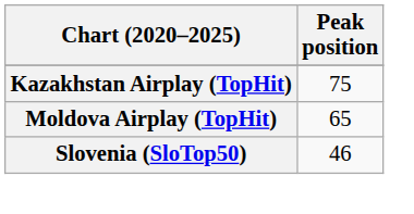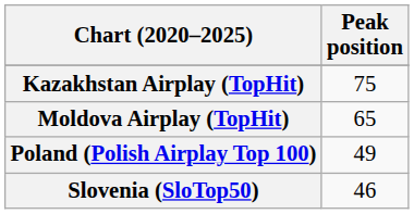+ row: Poland (Polish Airplay Top 100) | 49
